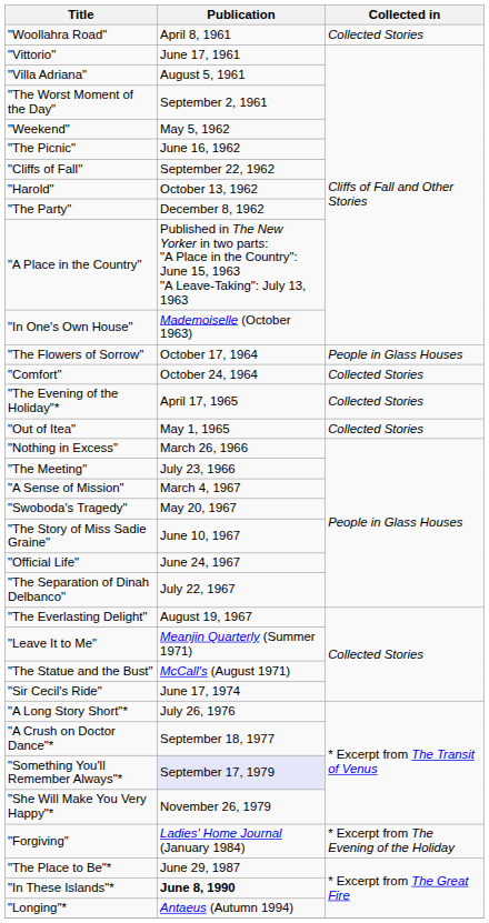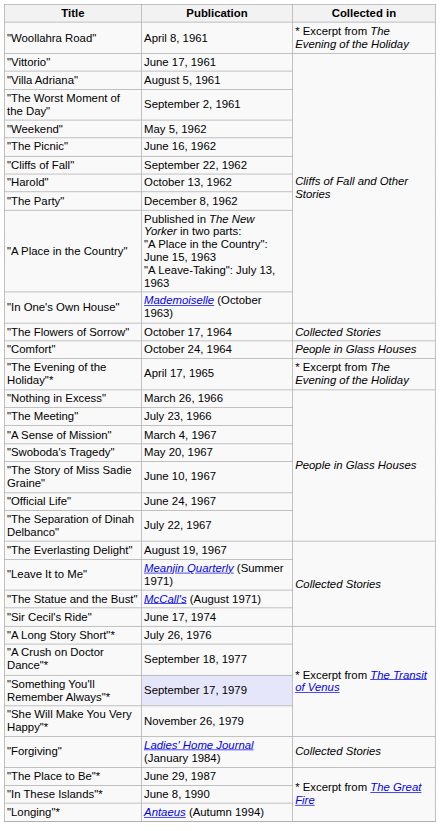"Woollahra Road" | Collected in: Collected Stories -> * Excerpt from The Evening of the Holiday
"The Flowers of Sorrow" | Collected in: People in Glass Houses -> Collected Stories
"Comfort" | Collected in: Collected Stories -> People in Glass Houses
"The Evening of the Holiday"* | Collected in: Collected Stories -> * Excerpt from The Evening of the Holiday
- row: "Out of Itea" | May 1, 1965 | Collected Stories
"Forgiving" | Collected in: * Excerpt from The Evening of the Holiday -> Collected Stories
"In These Islands"* | Publication: bold -> normal
